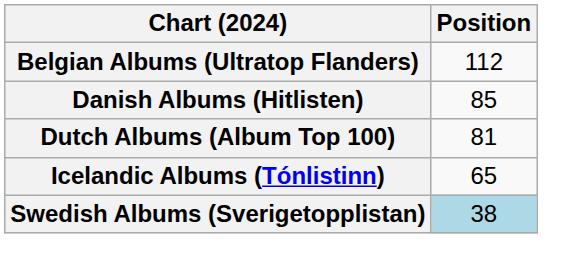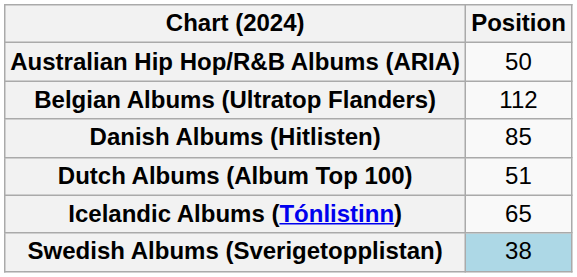+ row: Australian Hip Hop/R&B Albums (ARIA) | 50
Dutch Albums (Album Top 100) | Position: 81 -> 51
